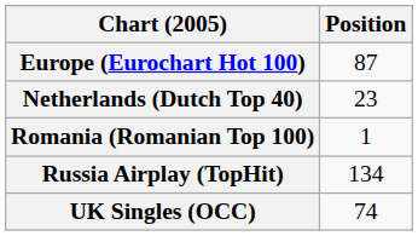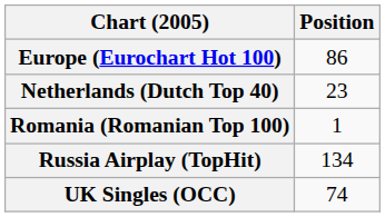Europe (Eurochart Hot 100) | Position: 87 -> 86
